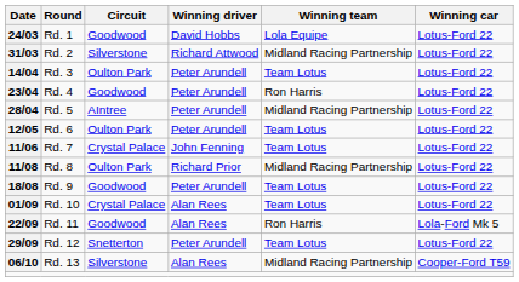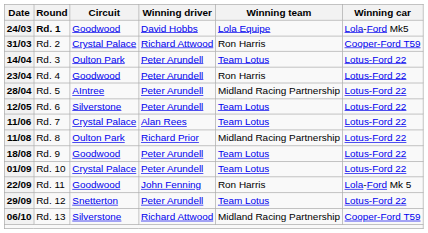24/03 | Round: normal -> bold
24/03 | Winning car: Lotus-Ford 22 -> Lola-Ford Mk5
31/03 | Circuit: Silverstone -> Crystal Palace
31/03 | Winning team: Midland Racing Partnership -> Ron Harris
31/03 | Winning car: Lotus-Ford 22 -> Cooper-Ford T59
12/05 | Circuit: Oulton Park -> Silverstone
11/06 | Winning driver: John Fenning -> Alan Rees
01/09 | Winning driver: Alan Rees -> Peter Arundell
22/09 | Winning driver: Alan Rees -> John Fenning
06/10 | Winning driver: Alan Rees -> Richard Attwood
